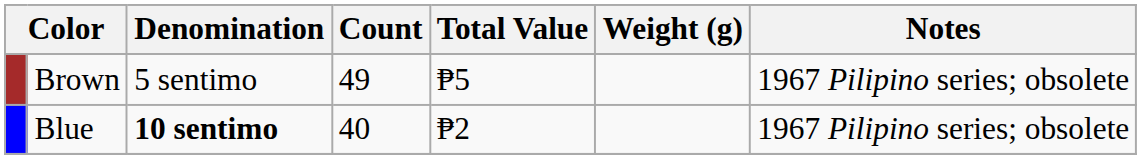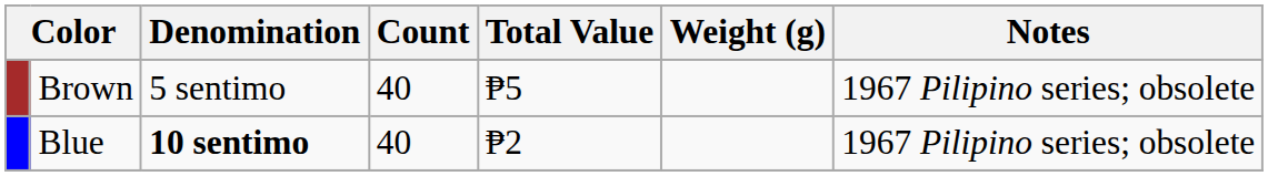Brown | Count: 49 -> 40
